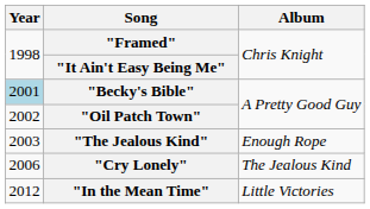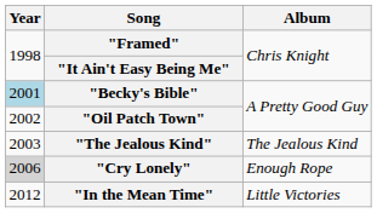"The Jealous Kind" | Album: Enough Rope -> The Jealous Kind
"Cry Lonely" | Year: no background -> lightgrey background
"Cry Lonely" | Album: The Jealous Kind -> Enough Rope
